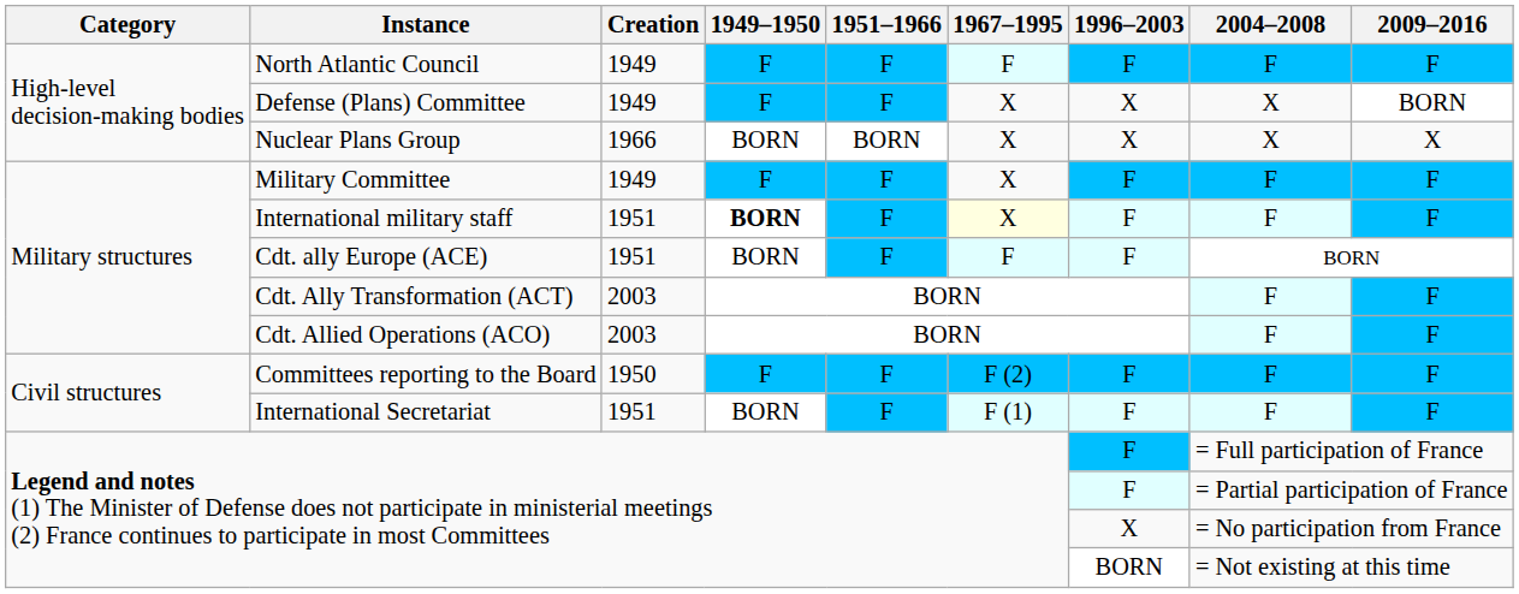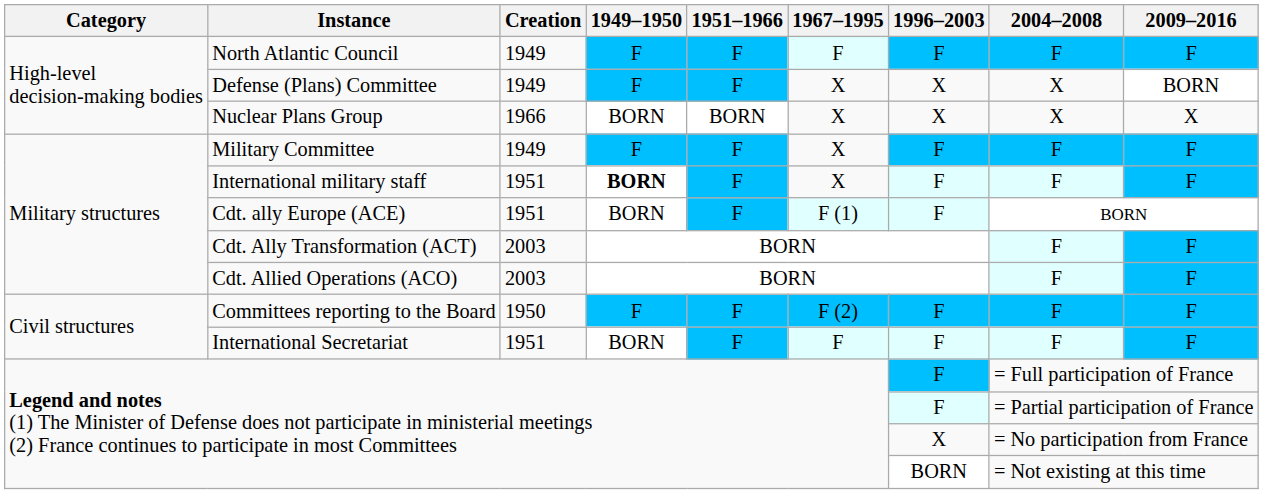International military staff | 1967–1995: lightyellow background -> no background
Cdt. ally Europe (ACE) | 1967–1995: F -> F (1)
International Secretariat | 1967–1995: F (1) -> F
